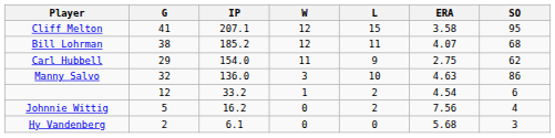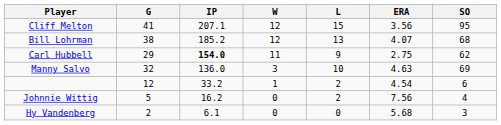Cliff Melton | ERA: 3.58 -> 3.56
Bill Lohrman | L: 11 -> 13
Carl Hubbell | IP: normal -> bold
Manny Salvo | SO: 86 -> 69
